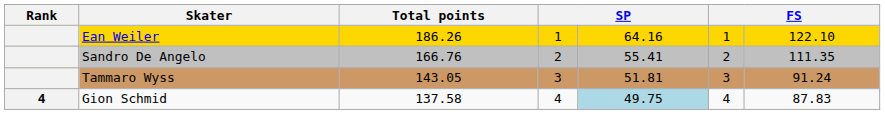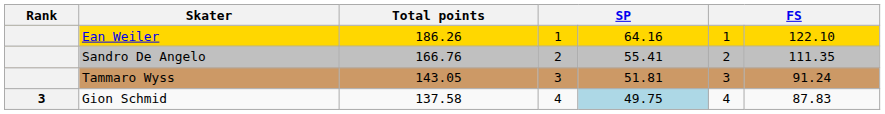Gion Schmid | Rank: 4 -> 3
